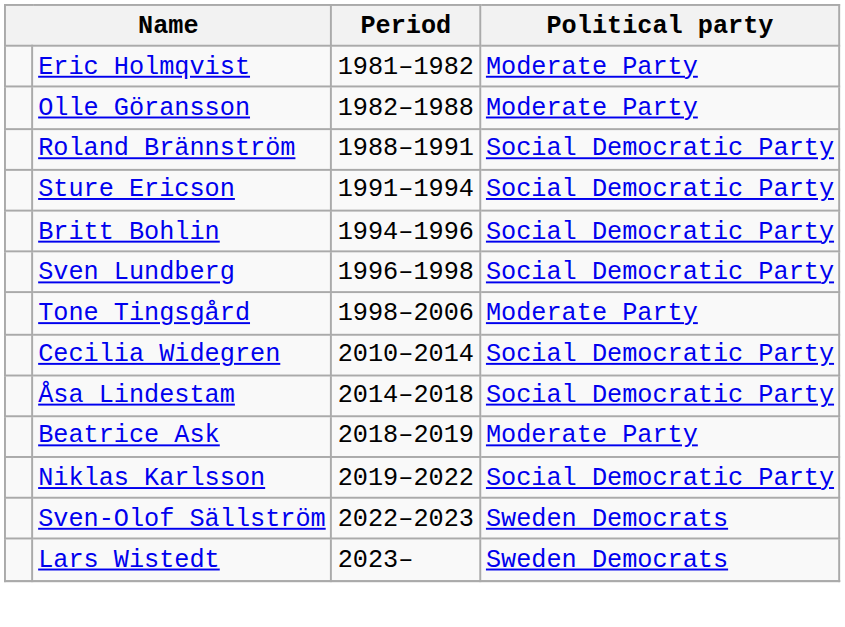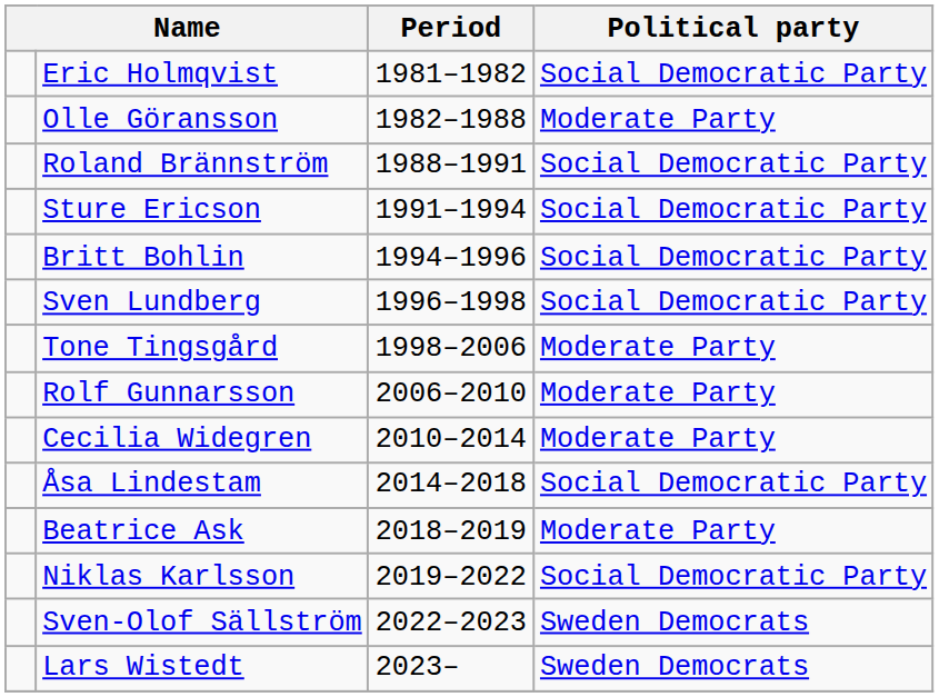Eric Holmqvist | Political party: Moderate Party -> Social Democratic Party
+ row: Rolf Gunnarsson | 2006–2010 | Moderate Party
Cecilia Widegren | Political party: Social Democratic Party -> Moderate Party
